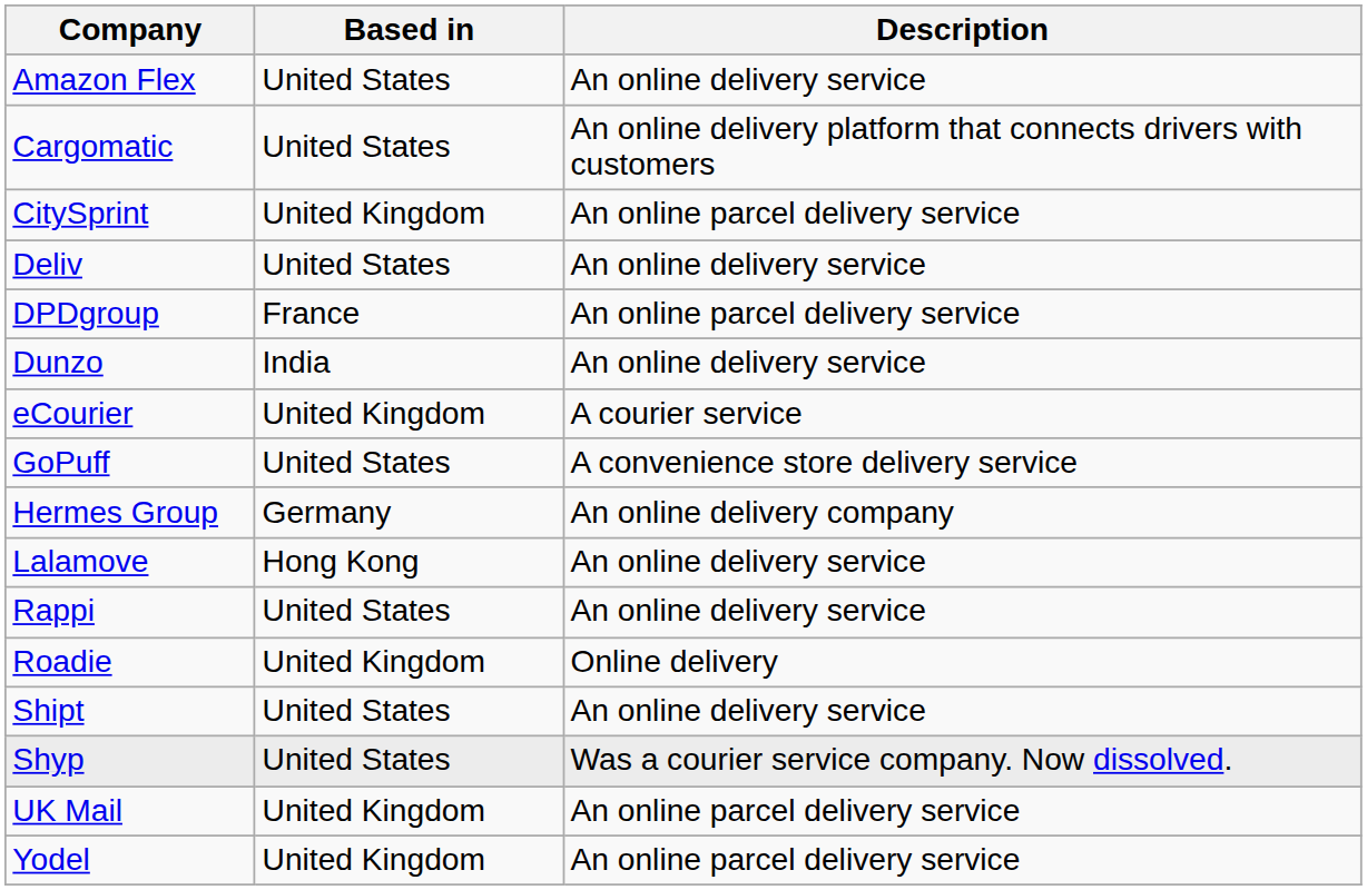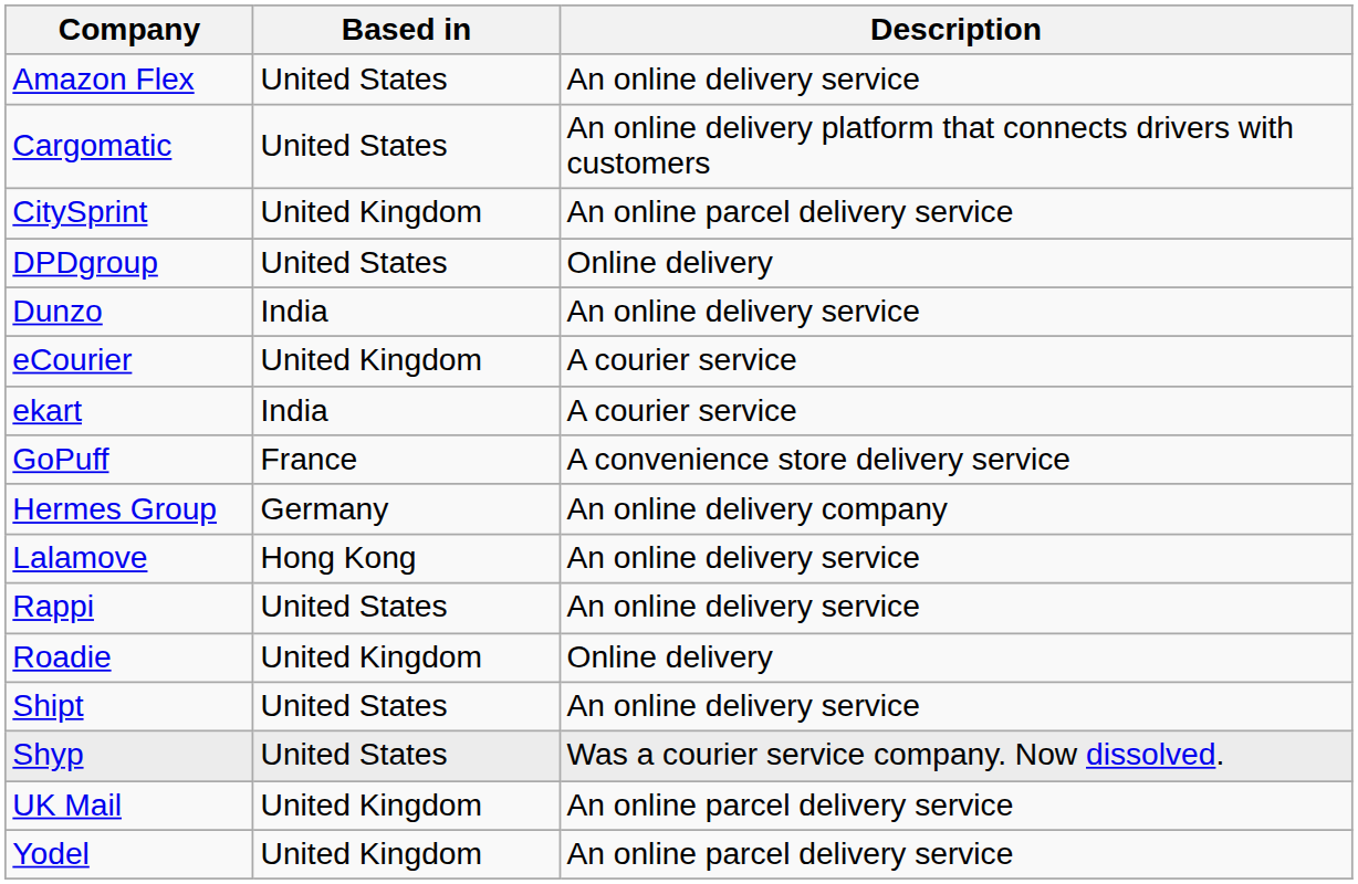- row: Deliv | United States | An online delivery service
DPDgroup | Based in: France -> United States
DPDgroup | Description: An online parcel delivery service -> Online delivery
+ row: ekart | India | A courier service
GoPuff | Based in: United States -> France
